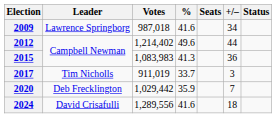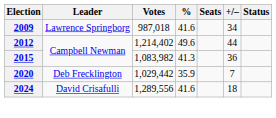2015 | Votes: 1,083,983 -> 1,083,982
- row: 2017 | Tim Nicholls | 911,019 | 33.7 | 3
